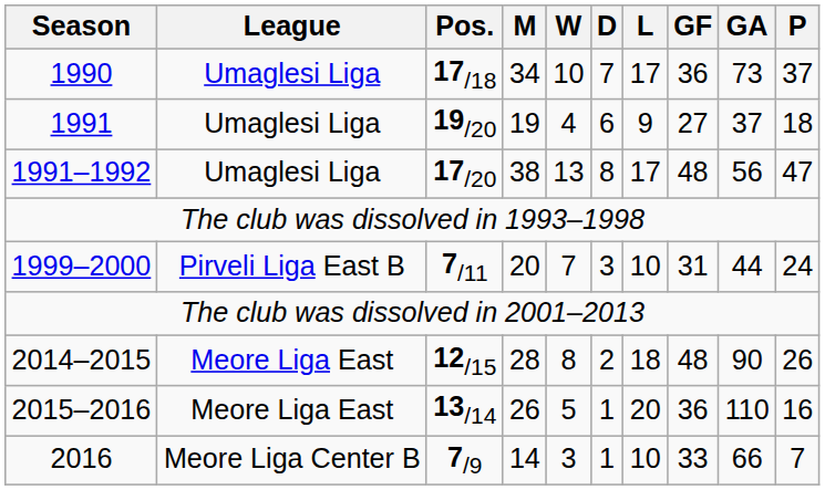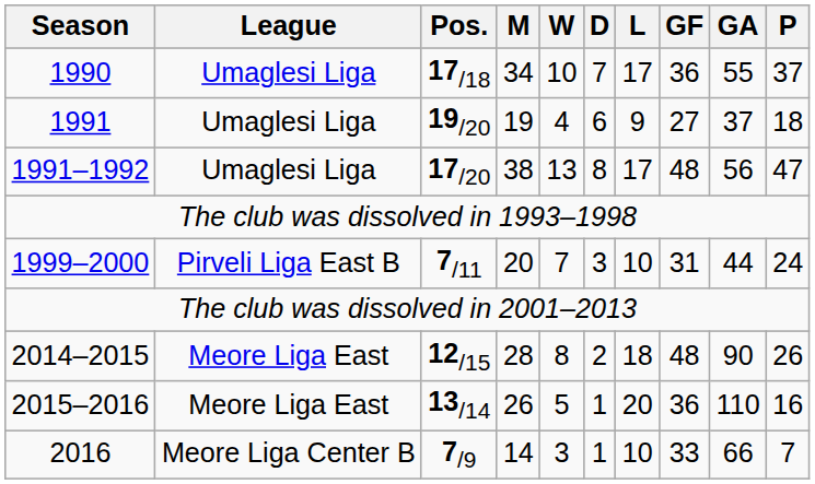1990 | GA: 73 -> 55
